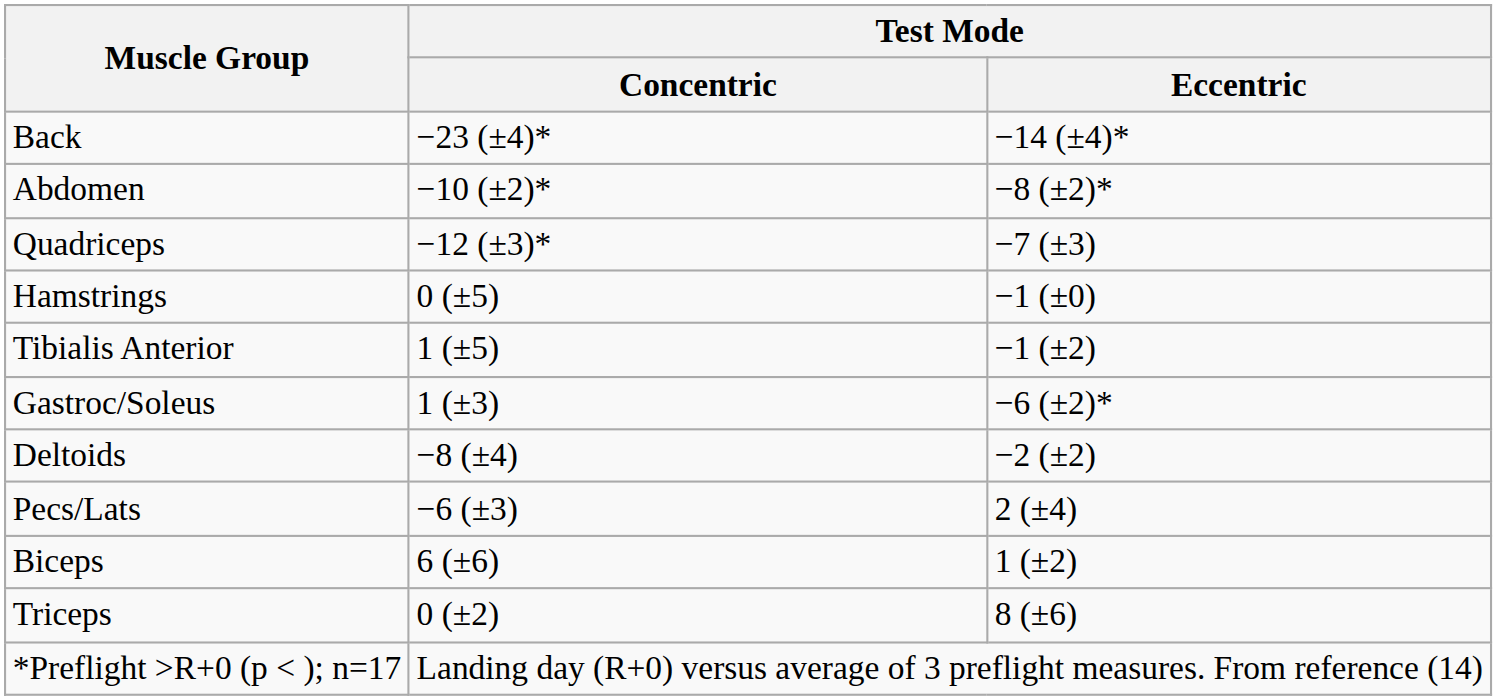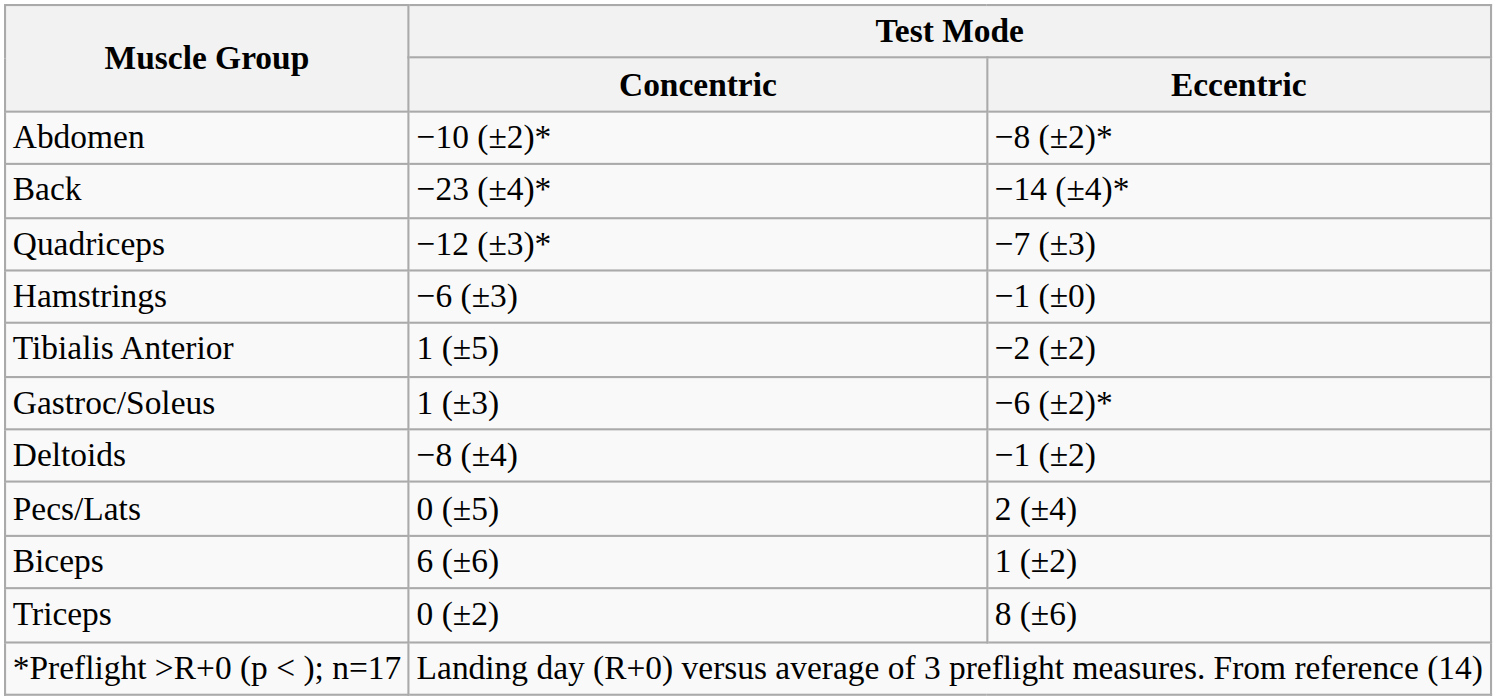rows swapped: Back <-> Abdomen
Hamstrings | Test Mode / Concentric: 0 (±5) -> −6 (±3)
Tibialis Anterior | Test Mode / Eccentric: −1 (±2) -> −2 (±2)
Deltoids | Test Mode / Eccentric: −2 (±2) -> −1 (±2)
Pecs/Lats | Test Mode / Concentric: −6 (±3) -> 0 (±5)
